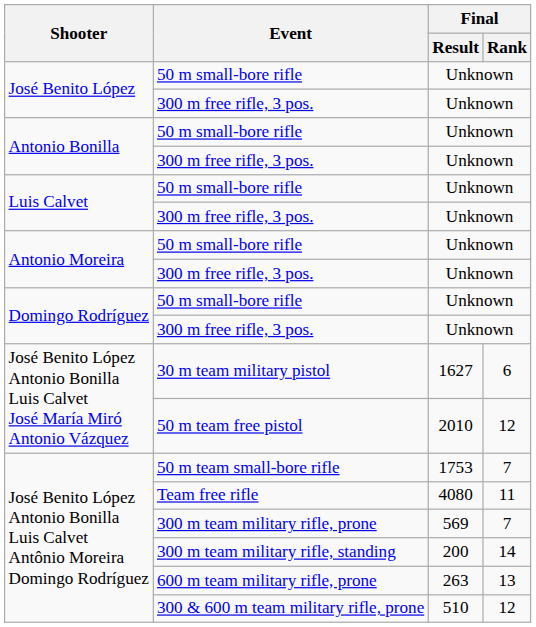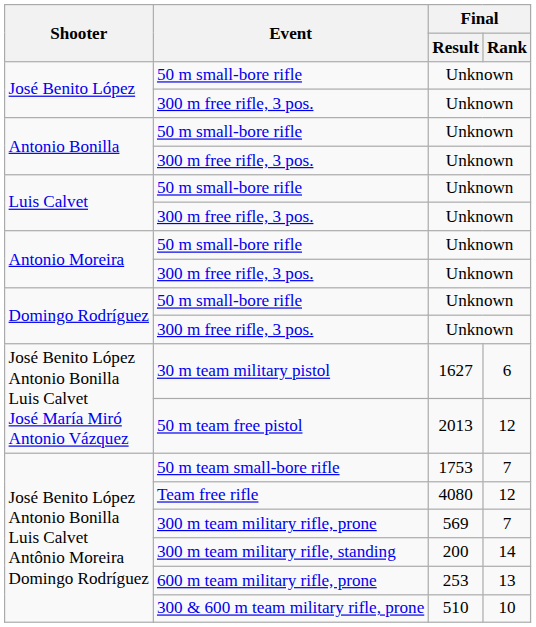50 m team free pistol | Final / Result: 2010 -> 2013
Team free rifle | Final / Rank: 11 -> 12
600 m team military rifle, prone | Final / Result: 263 -> 253
300 & 600 m team military rifle, prone | Final / Rank: 12 -> 10
